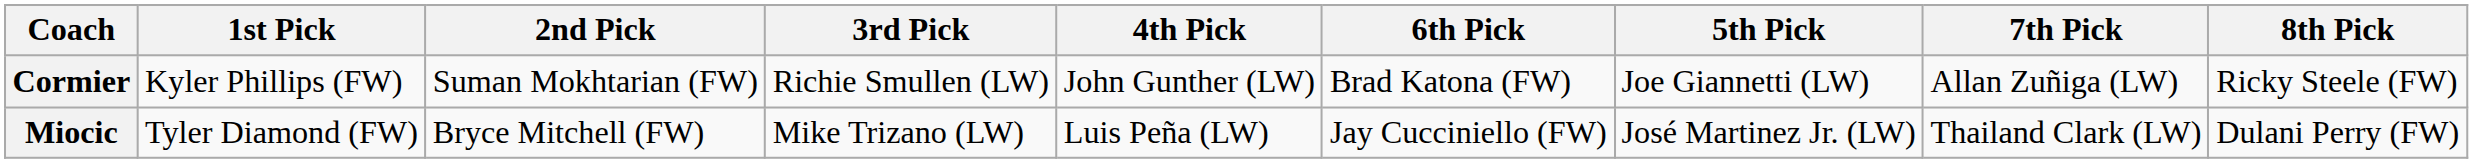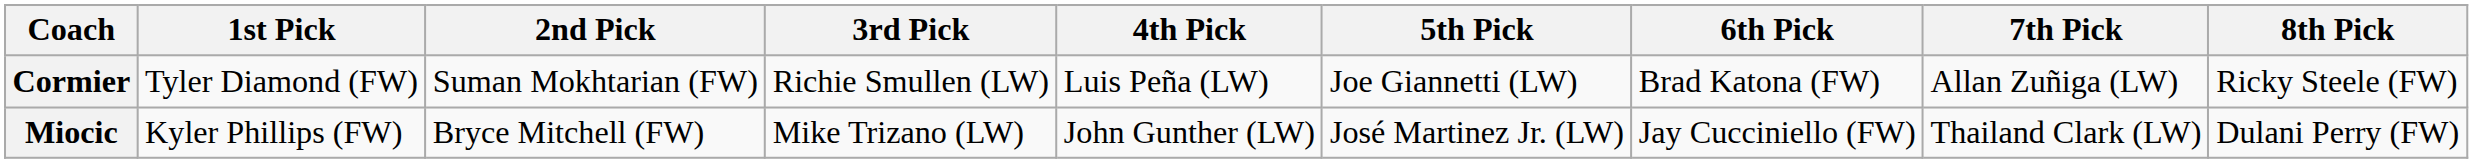columns swapped: 5th Pick <-> 6th Pick
Cormier | 1st Pick: Kyler Phillips (FW) -> Tyler Diamond (FW)
Cormier | 4th Pick: John Gunther (LW) -> Luis Peña (LW)
Miocic | 1st Pick: Tyler Diamond (FW) -> Kyler Phillips (FW)
Miocic | 4th Pick: Luis Peña (LW) -> John Gunther (LW)
